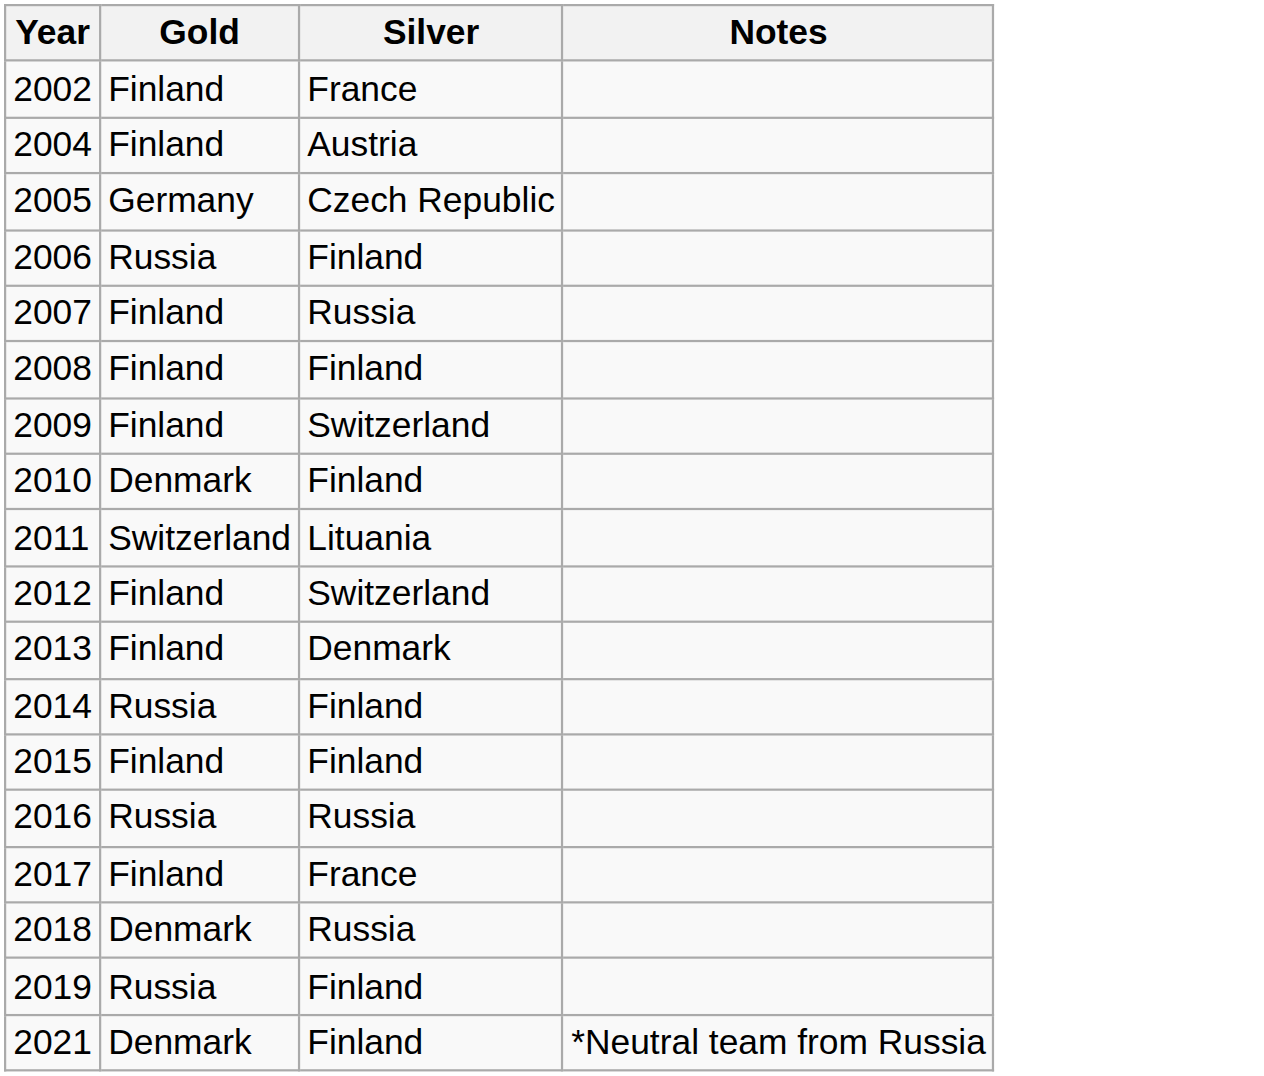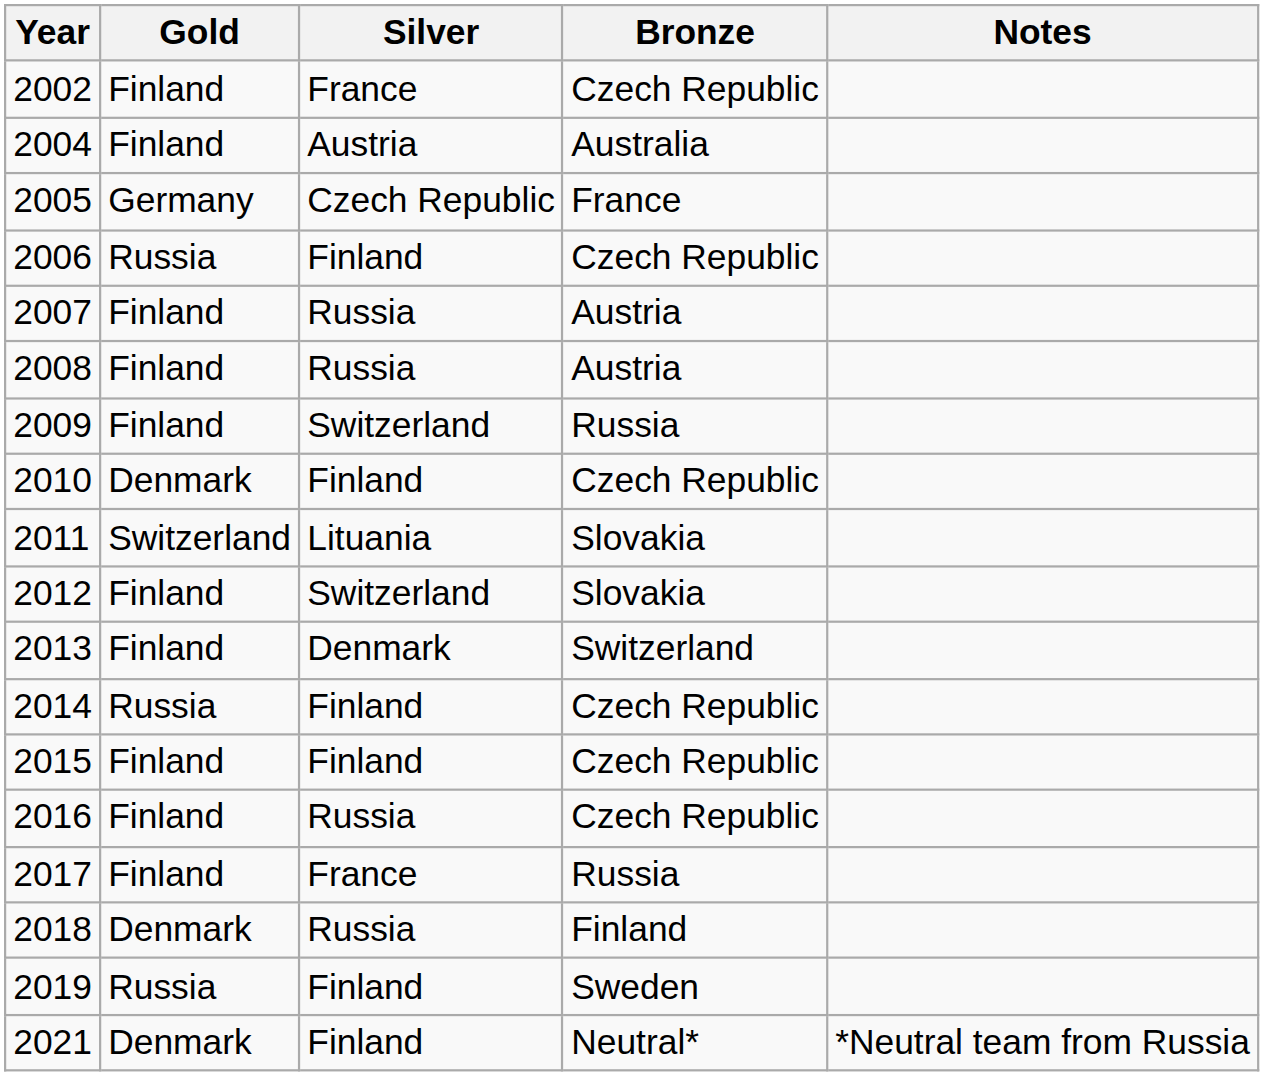+ column: Bronze | Czech Republic | Australia | France | Czech Republic | Austria | Austria | Russia | Czech Republic | Slovakia | Slovakia | Switzerland | Czech Republic | Czech Republic | Czech Republic | Russia | Finland | Sweden | Neutral*
2008 | Silver: Finland -> Russia
2016 | Gold: Russia -> Finland
